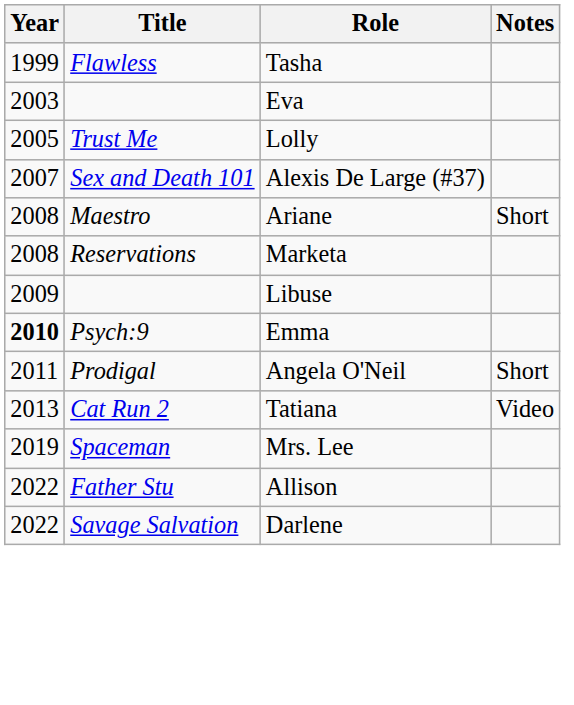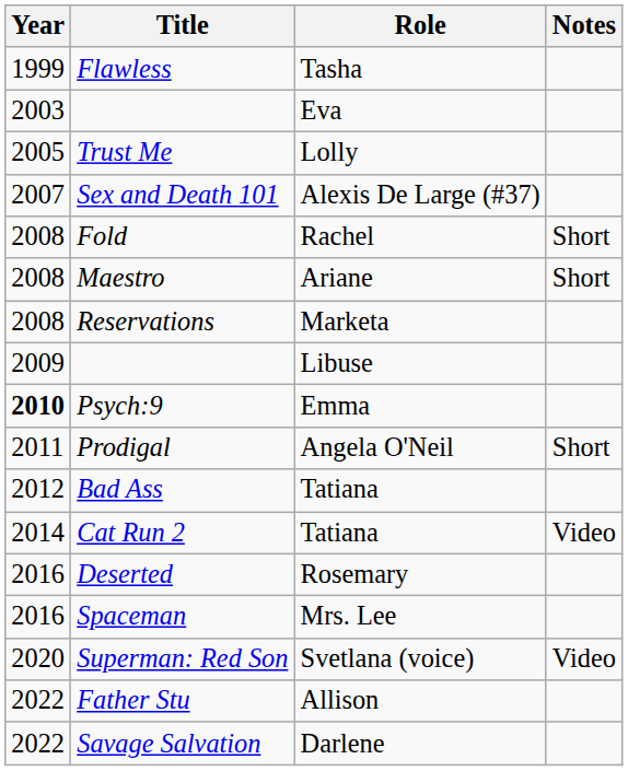+ row: 2008 | Fold | Rachel | Short
+ row: 2012 | Bad Ass | Tatiana
Cat Run 2 | Year: 2013 -> 2014
+ row: 2016 | Deserted | Rosemary
Spaceman | Year: 2019 -> 2016
+ row: 2020 | Superman: Red Son | Svetlana (voice) | Video
